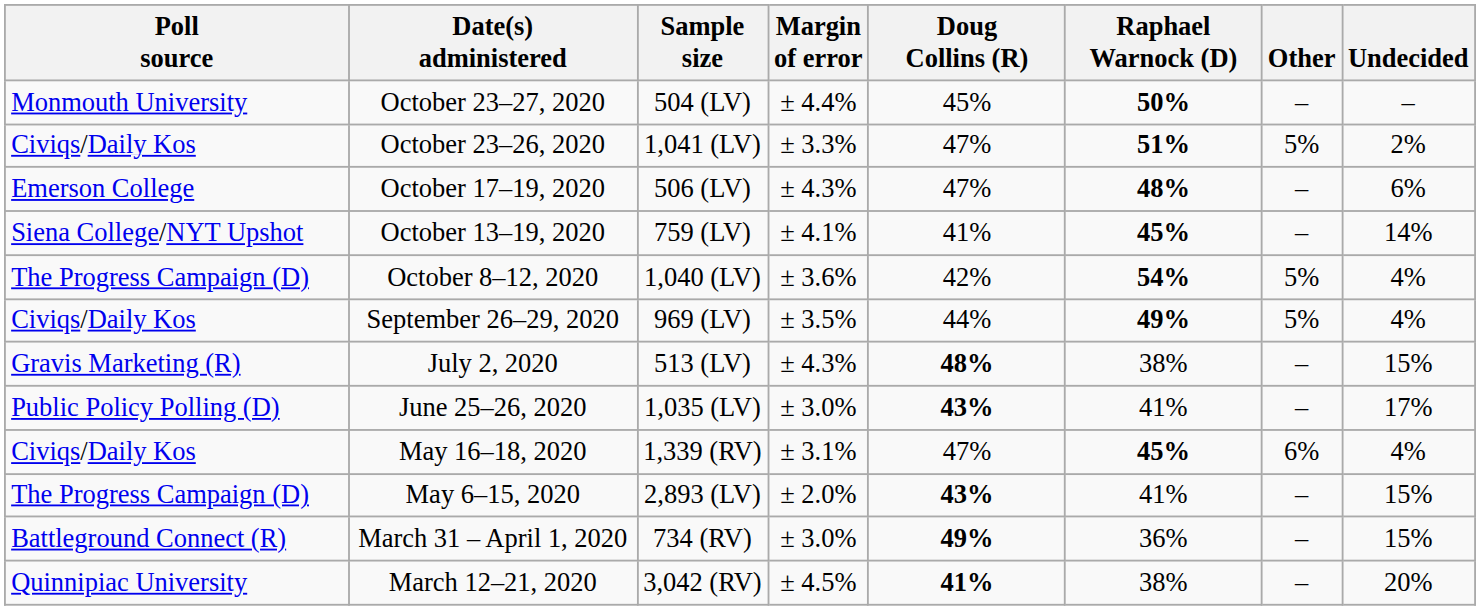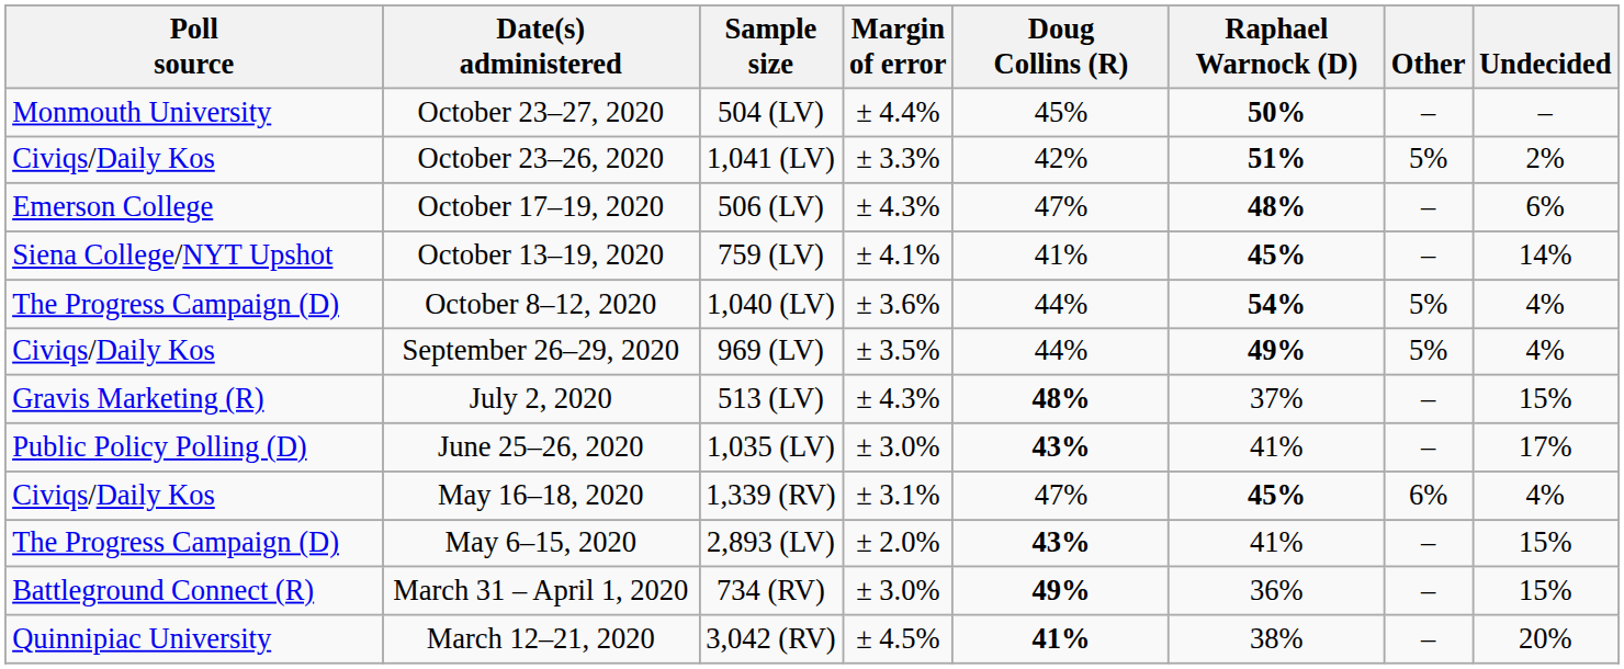October 23–26, 2020 | Doug Collins (R): 47% -> 42%
October 8–12, 2020 | Doug Collins (R): 42% -> 44%
July 2, 2020 | Raphael Warnock (D): 38% -> 37%
